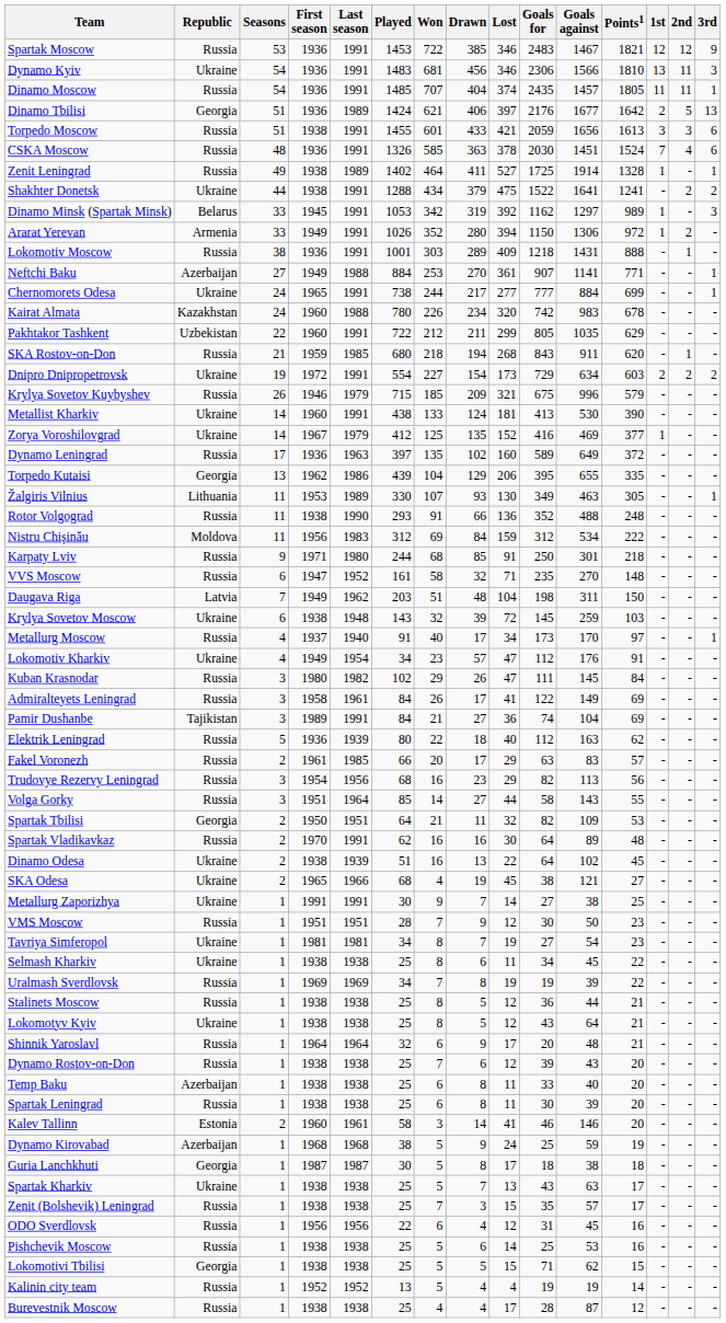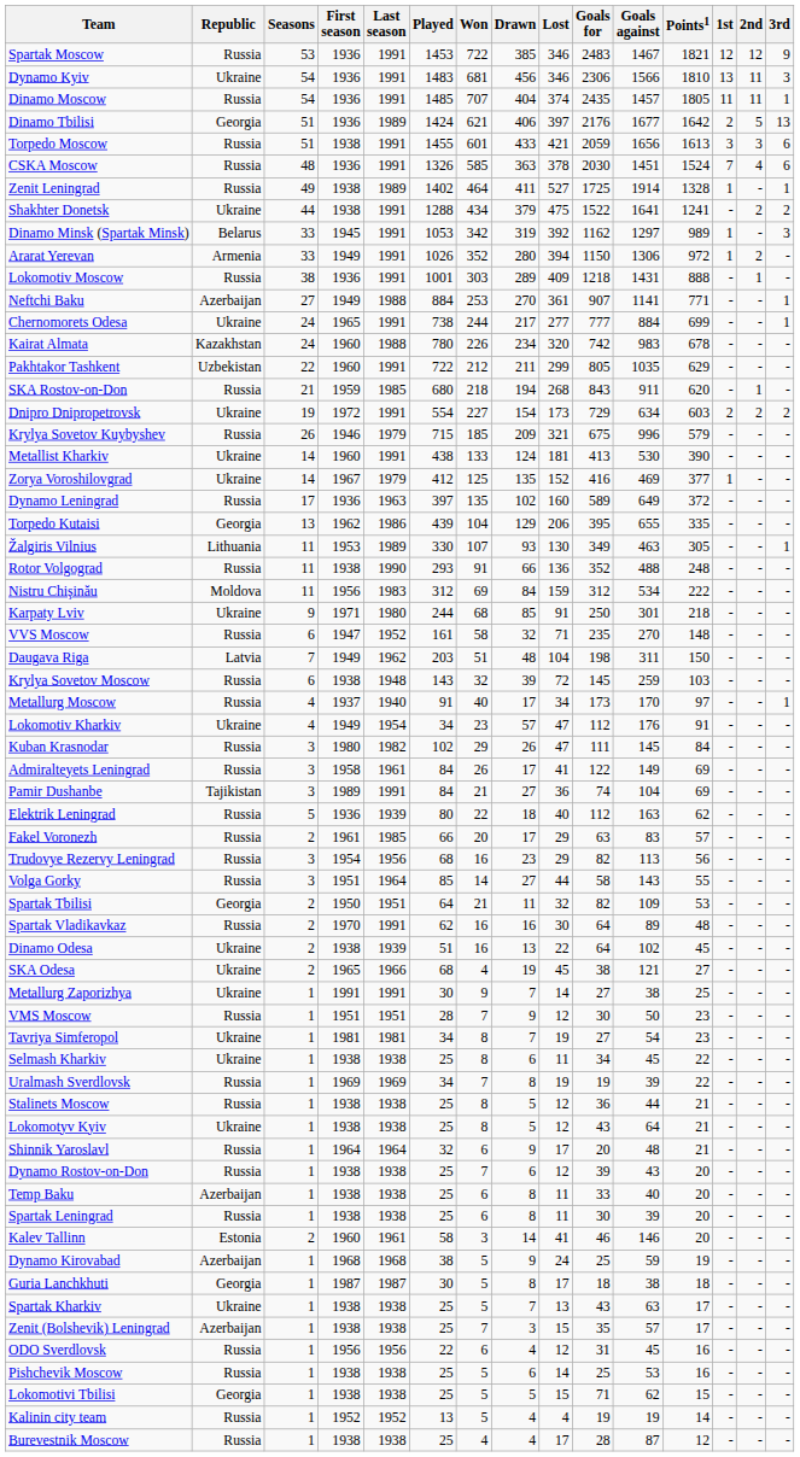Karpaty Lviv | Republic: Russia -> Ukraine
Krylya Sovetov Moscow | Republic: Ukraine -> Russia
Zenit (Bolshevik) Leningrad | Republic: Russia -> Azerbaijan
